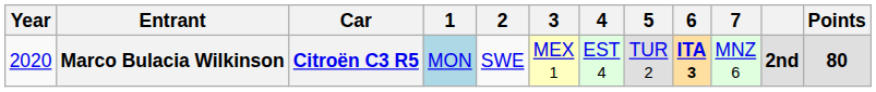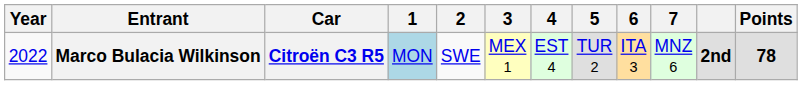Marco Bulacia Wilkinson | Year: 2020 -> 2022
Marco Bulacia Wilkinson | 6: bold -> normal
Marco Bulacia Wilkinson | Points: 80 -> 78
